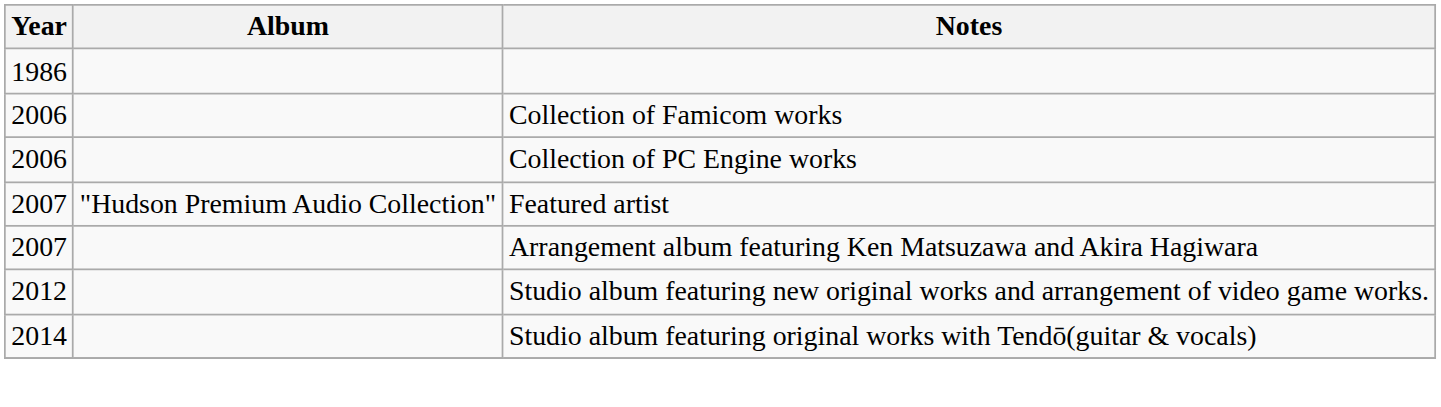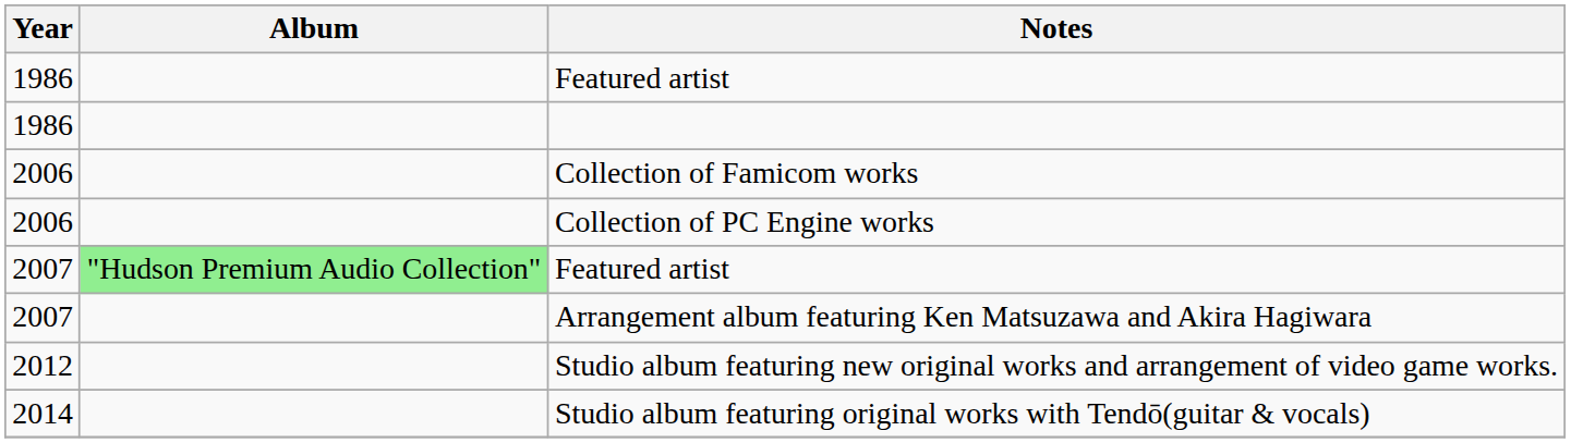+ row: 1986 | Featured artist
2007 / Featured artist | Album: no background -> lightgreen background
